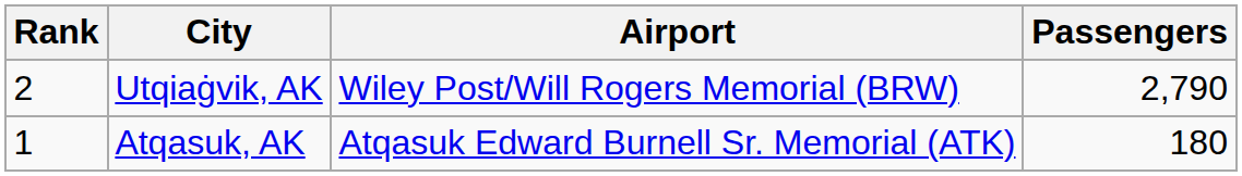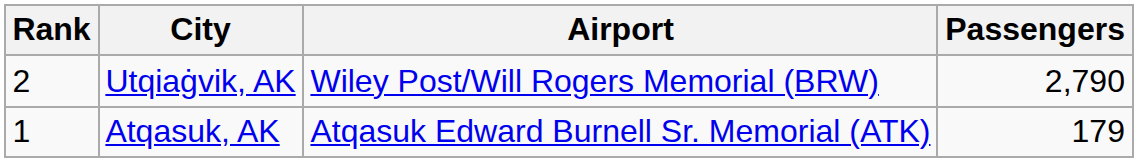Atqasuk, AK | Passengers: 180 -> 179
